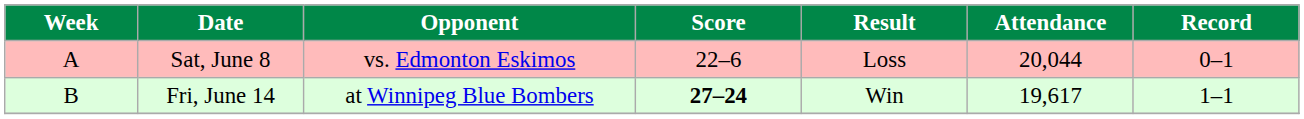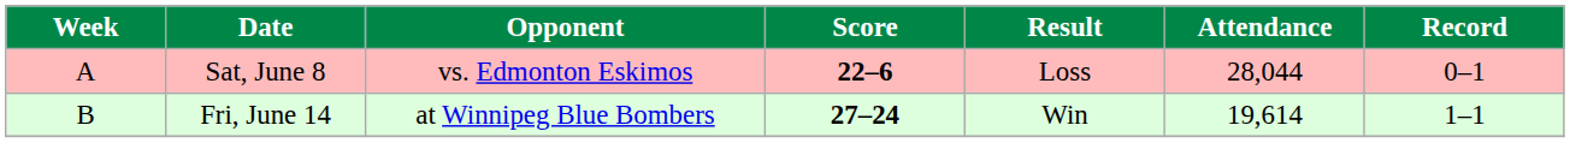Sat, June 8 | Score: normal -> bold
Sat, June 8 | Attendance: 20,044 -> 28,044
Fri, June 14 | Attendance: 19,617 -> 19,614
